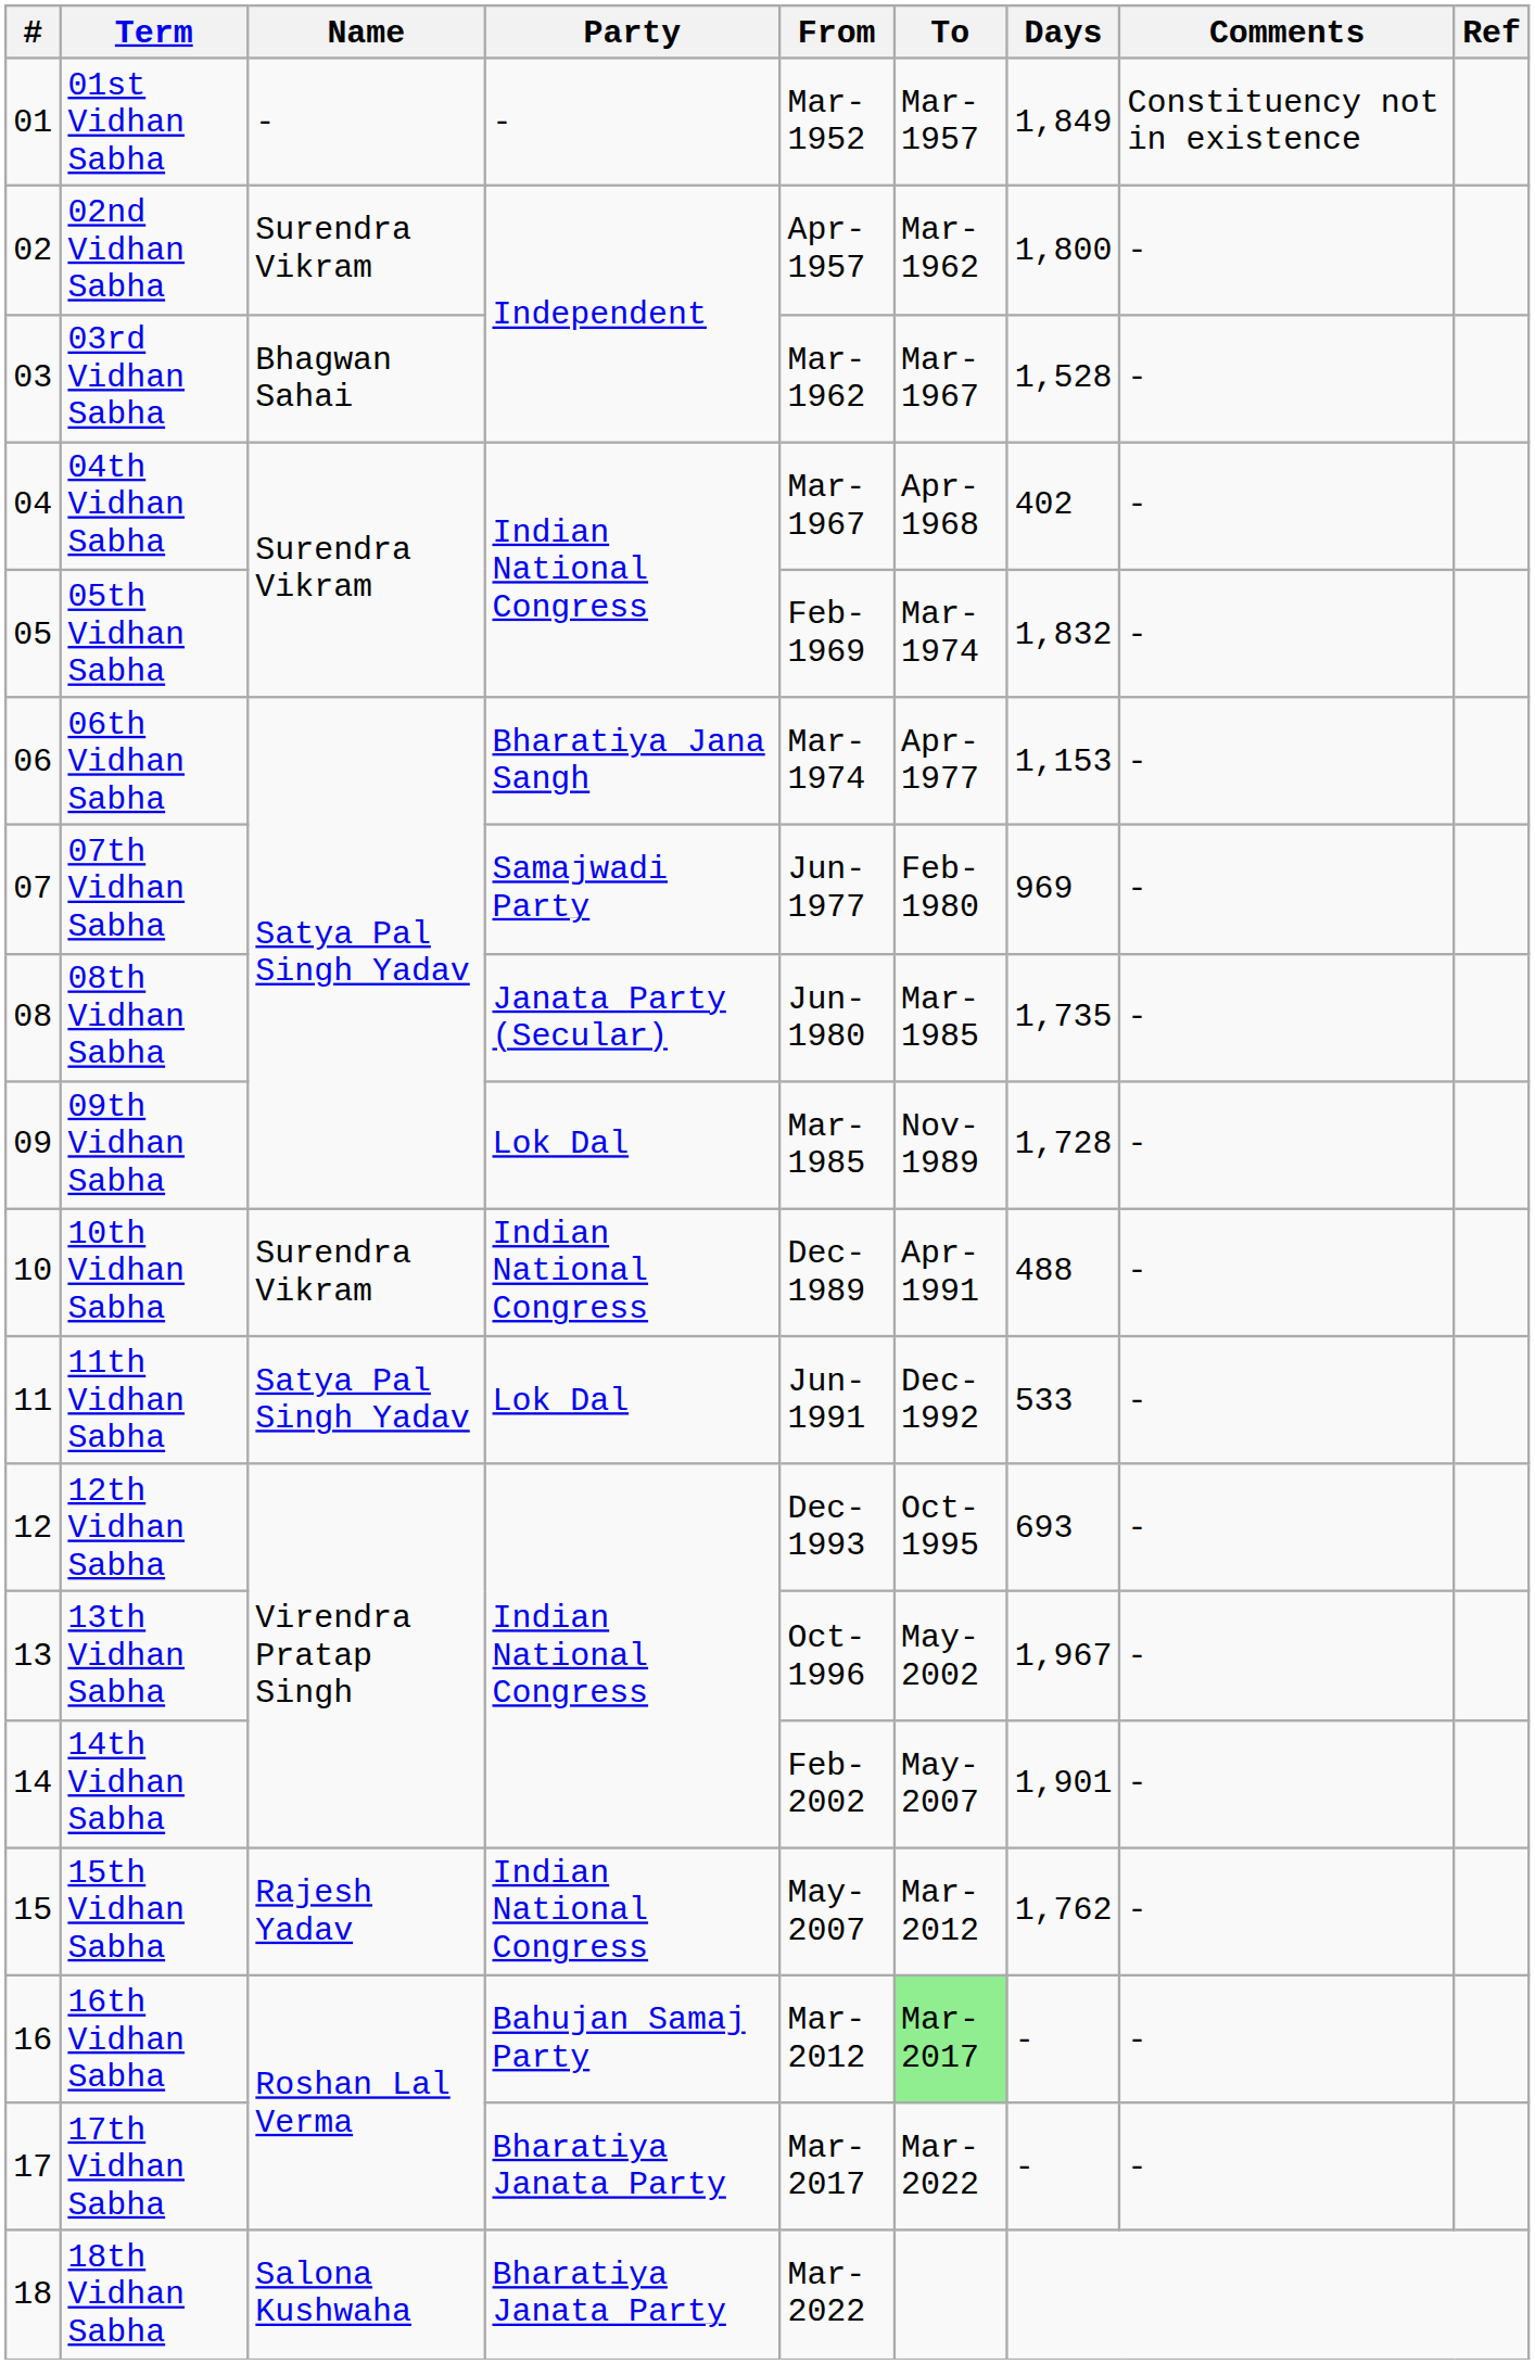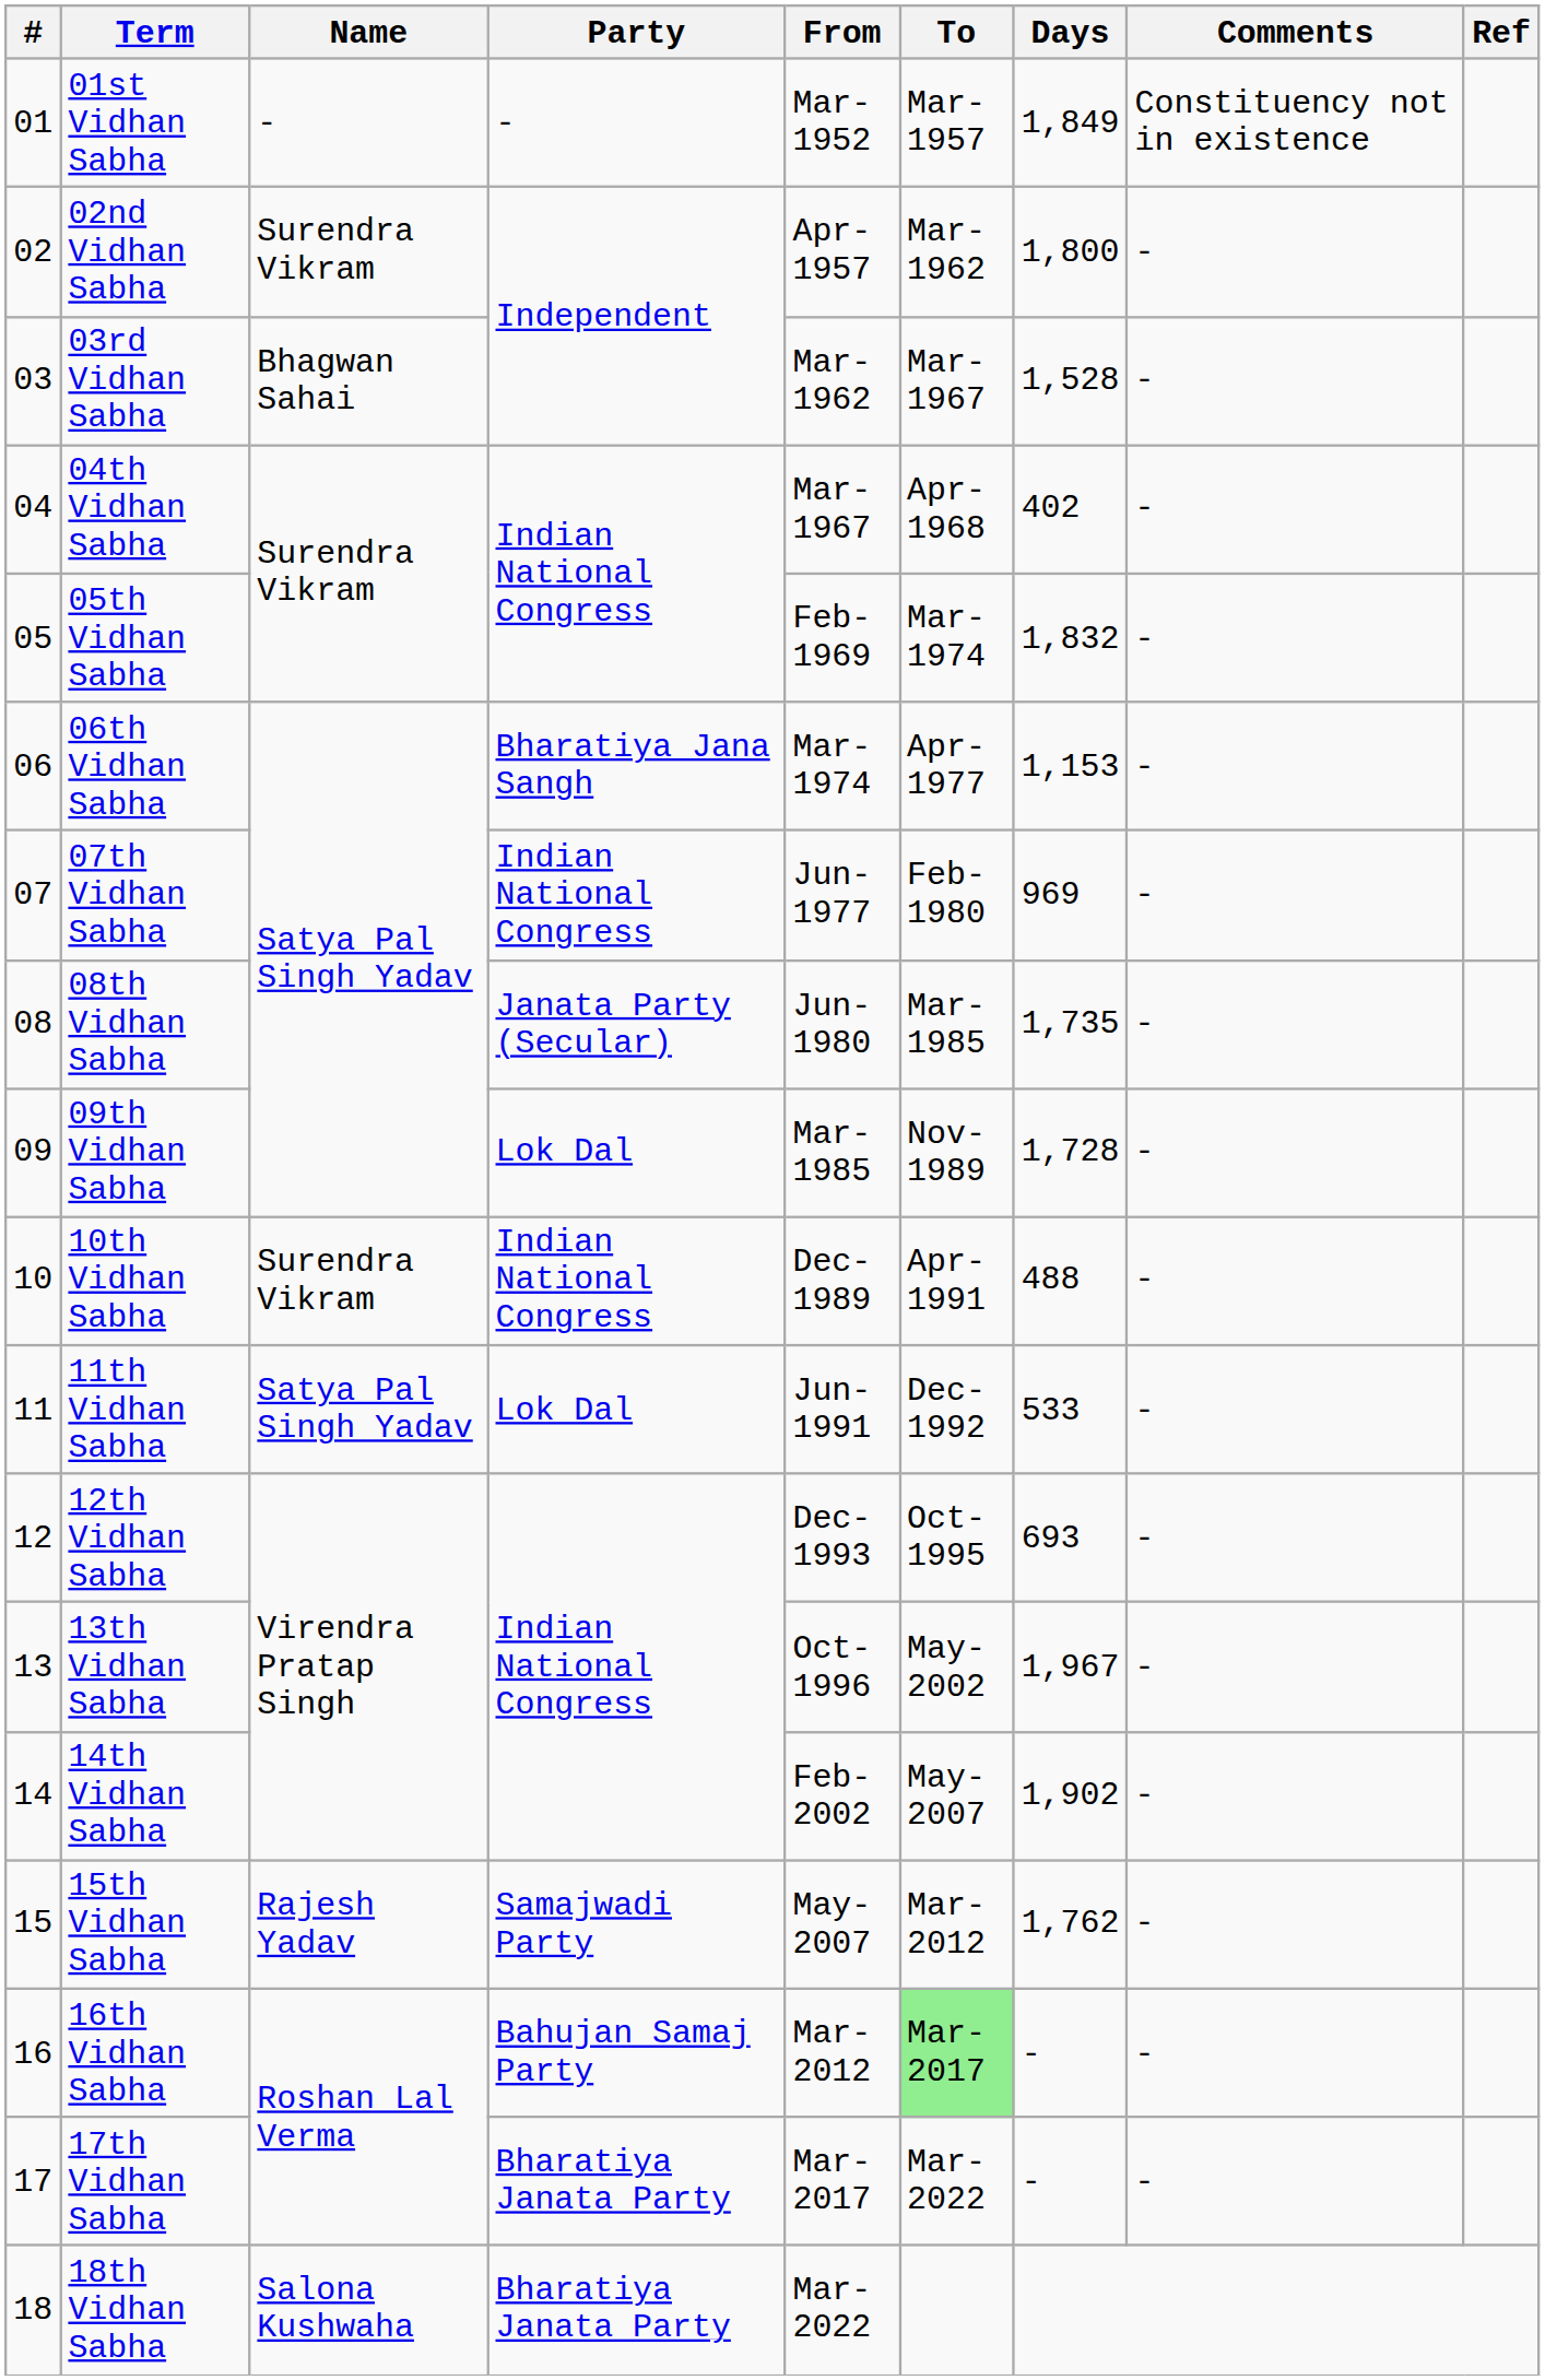07th Vidhan Sabha | Party: Samajwadi Party -> Indian National Congress
14th Vidhan Sabha | Days: 1,901 -> 1,902
15th Vidhan Sabha | Party: Indian National Congress -> Samajwadi Party
